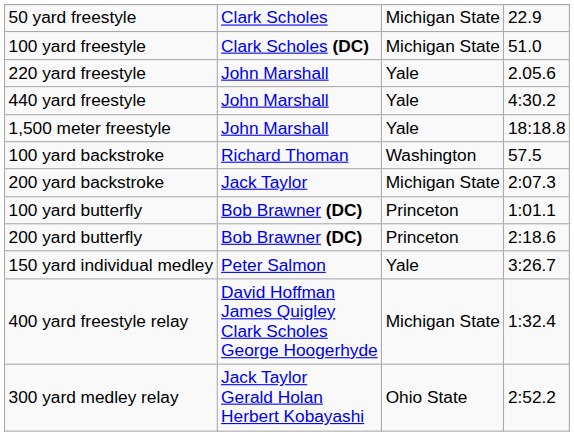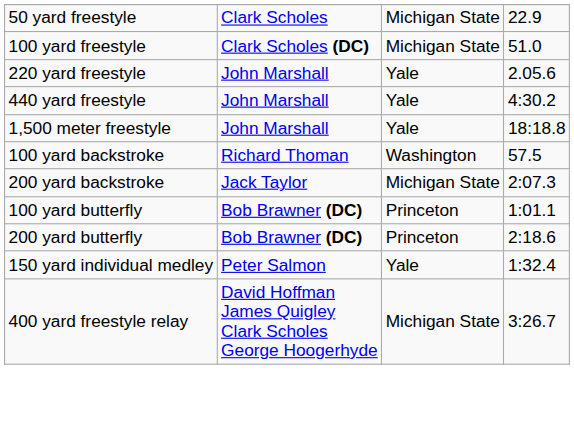150 yard individual medley | column 4: 3:26.7 -> 1:32.4
400 yard freestyle relay | column 4: 1:32.4 -> 3:26.7
- row: 300 yard medley relay | Jack Taylor Gerald Holan Herbert Kobayashi | Ohio State | 2:52.2
